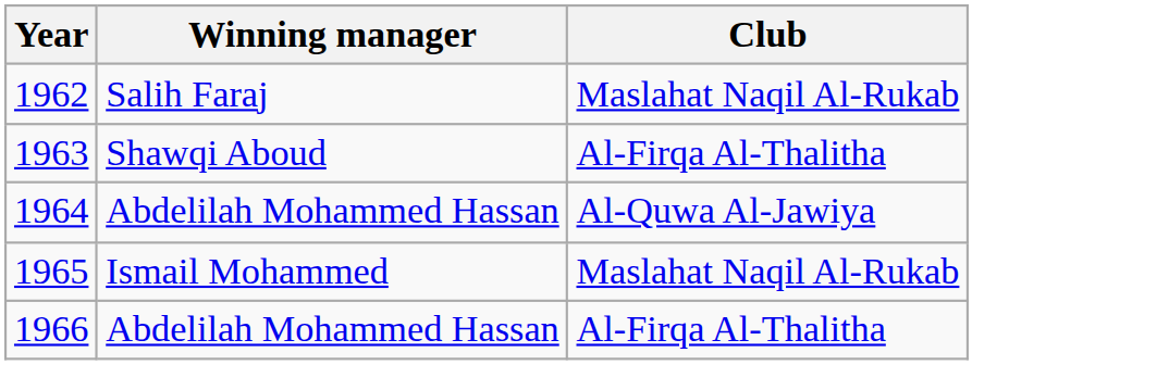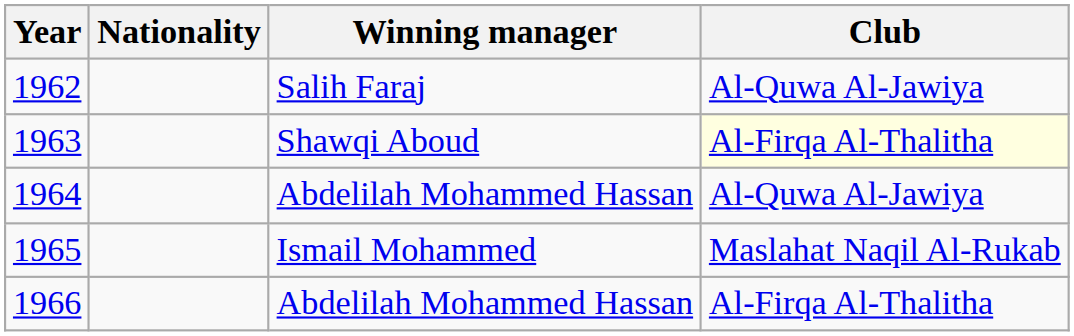+ column: Nationality
1962 | Club: Maslahat Naqil Al-Rukab -> Al-Quwa Al-Jawiya
1963 | Club: no background -> lightyellow background
